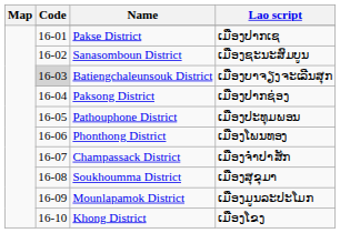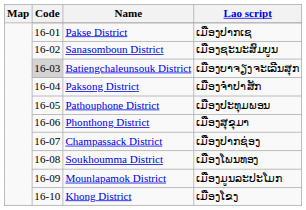Paksong District | Lao script: ເມືອງປາກຊ່ອງ -> ເມືອງຈຳປາສັກ
Phonthong District | Lao script: ເມືອງໂພນທອງ -> ເມືອງສຸຂຸມາ
Champassack District | Lao script: ເມືອງຈຳປາສັກ -> ເມືອງປາກຊ່ອງ
Soukhoumma District | Lao script: ເມືອງສຸຂຸມາ -> ເມືອງໂພນທອງ
